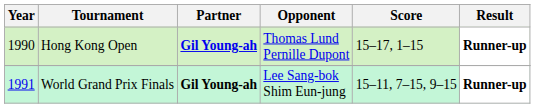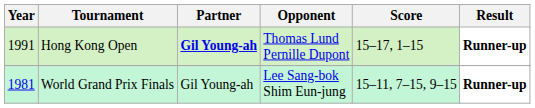Hong Kong Open | Year: 1990 -> 1991
World Grand Prix Finals | Year: 1991 -> 1981
World Grand Prix Finals | Partner: bold -> normal
